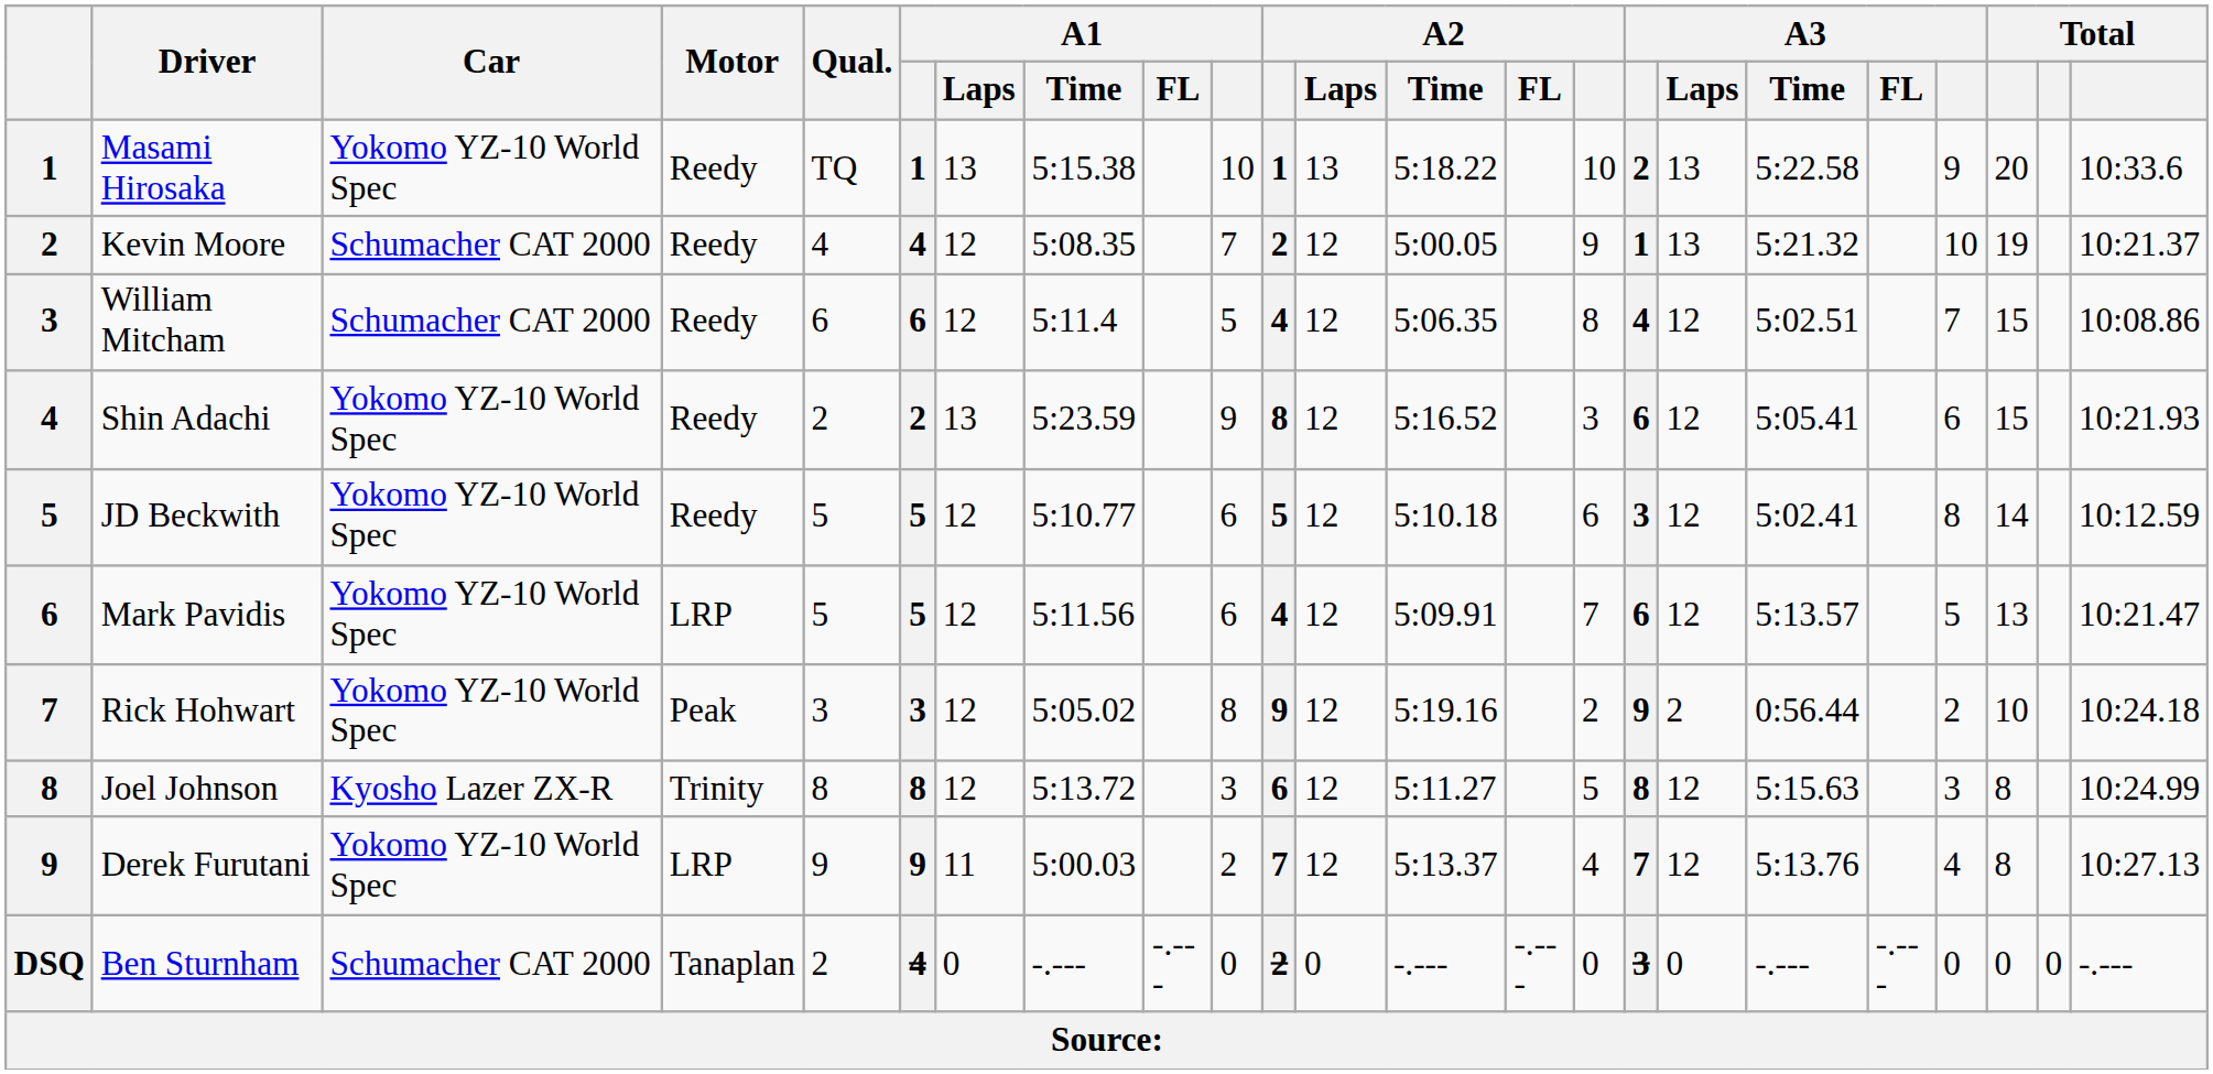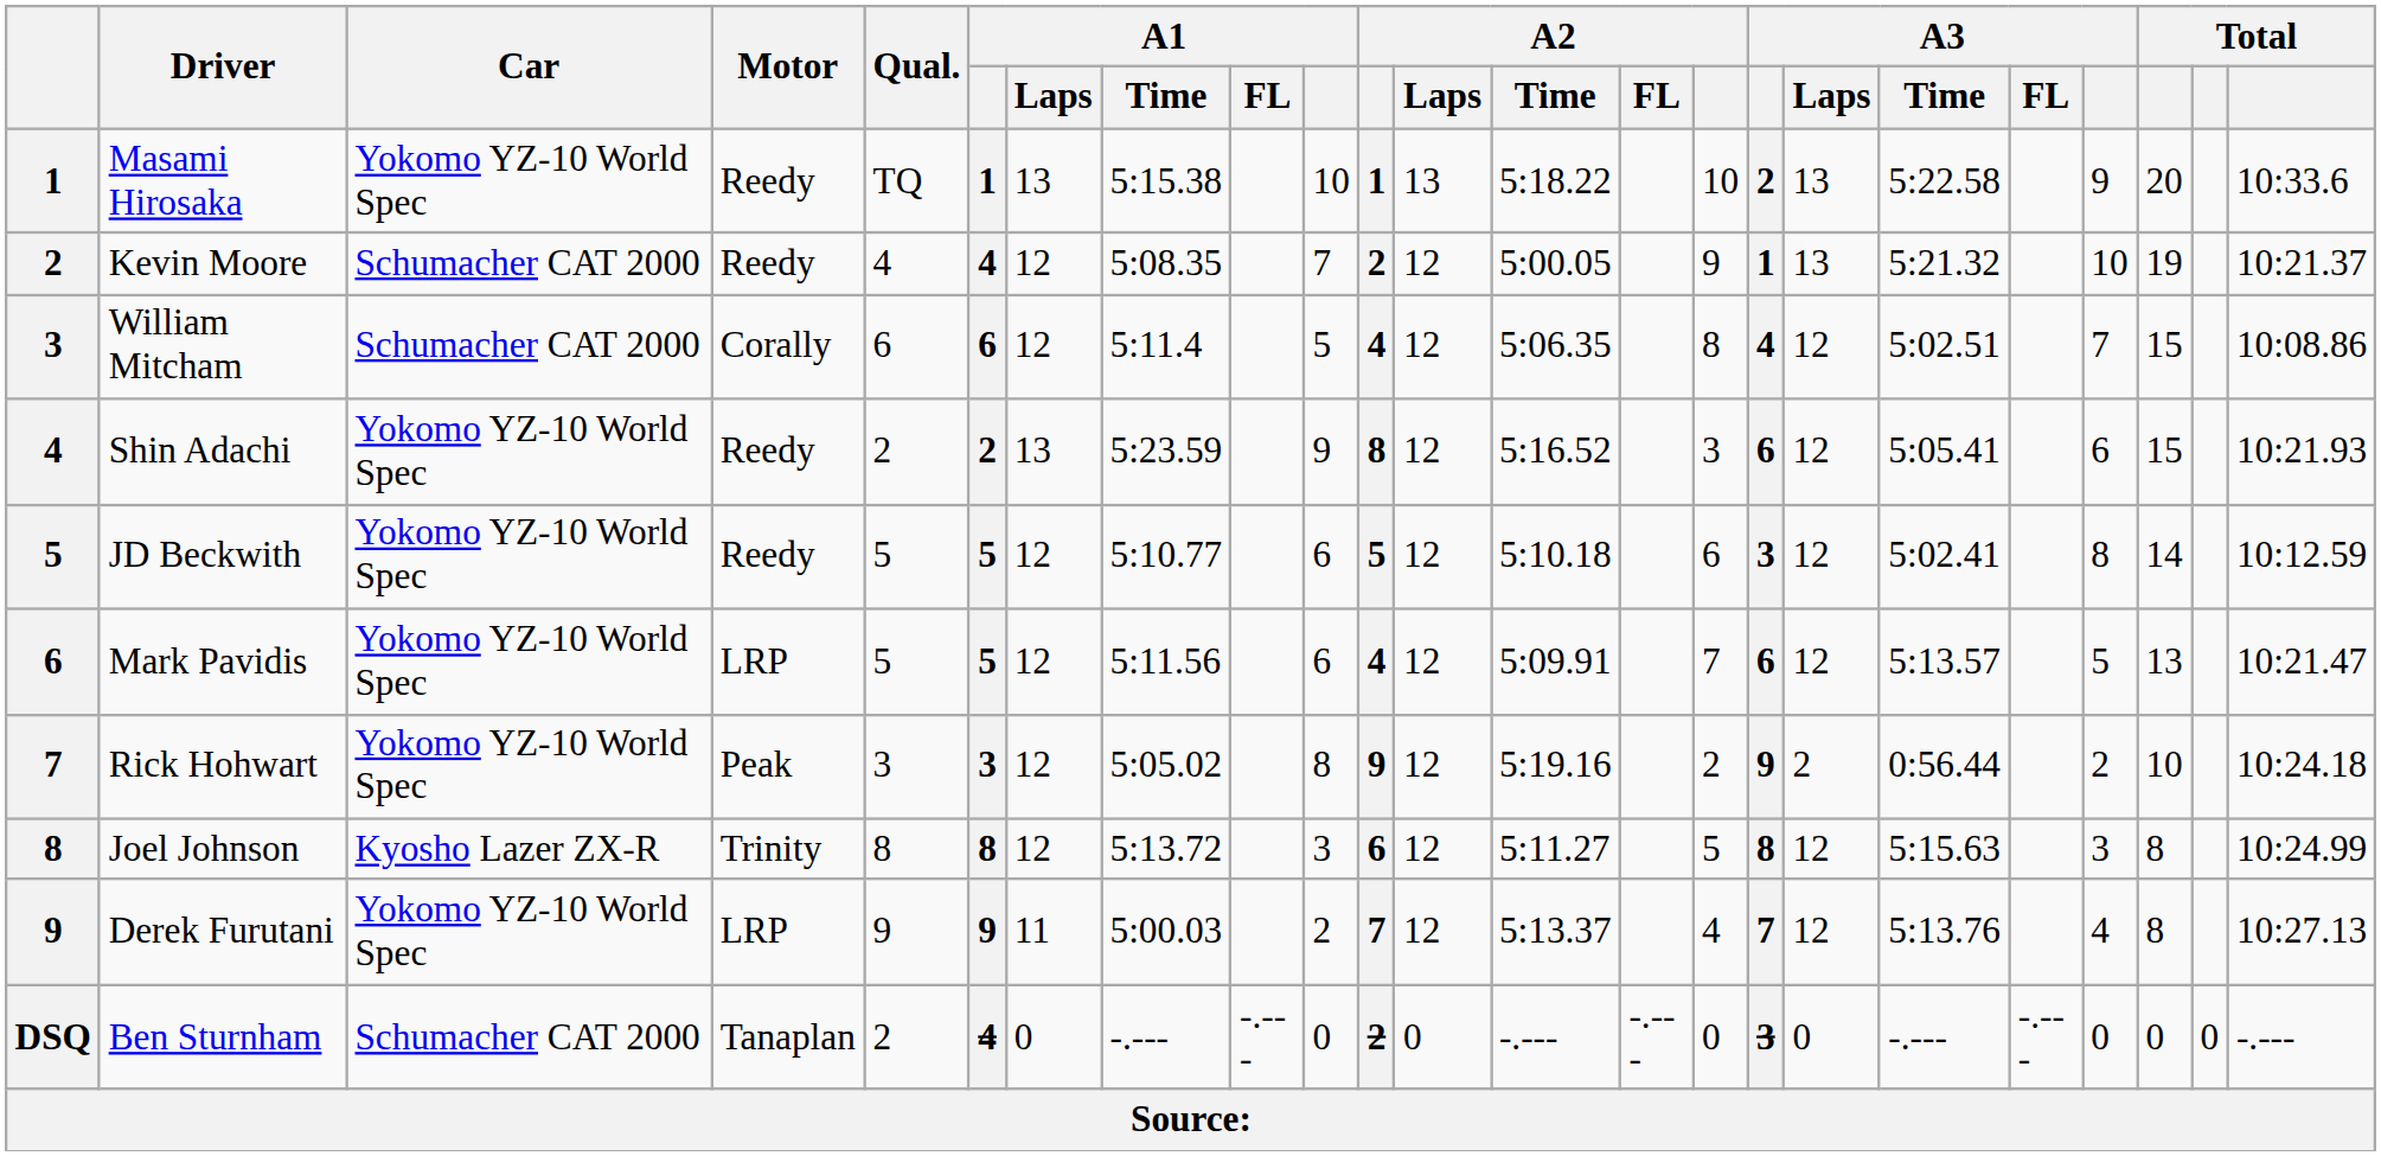William Mitcham | Motor: Reedy -> Corally
